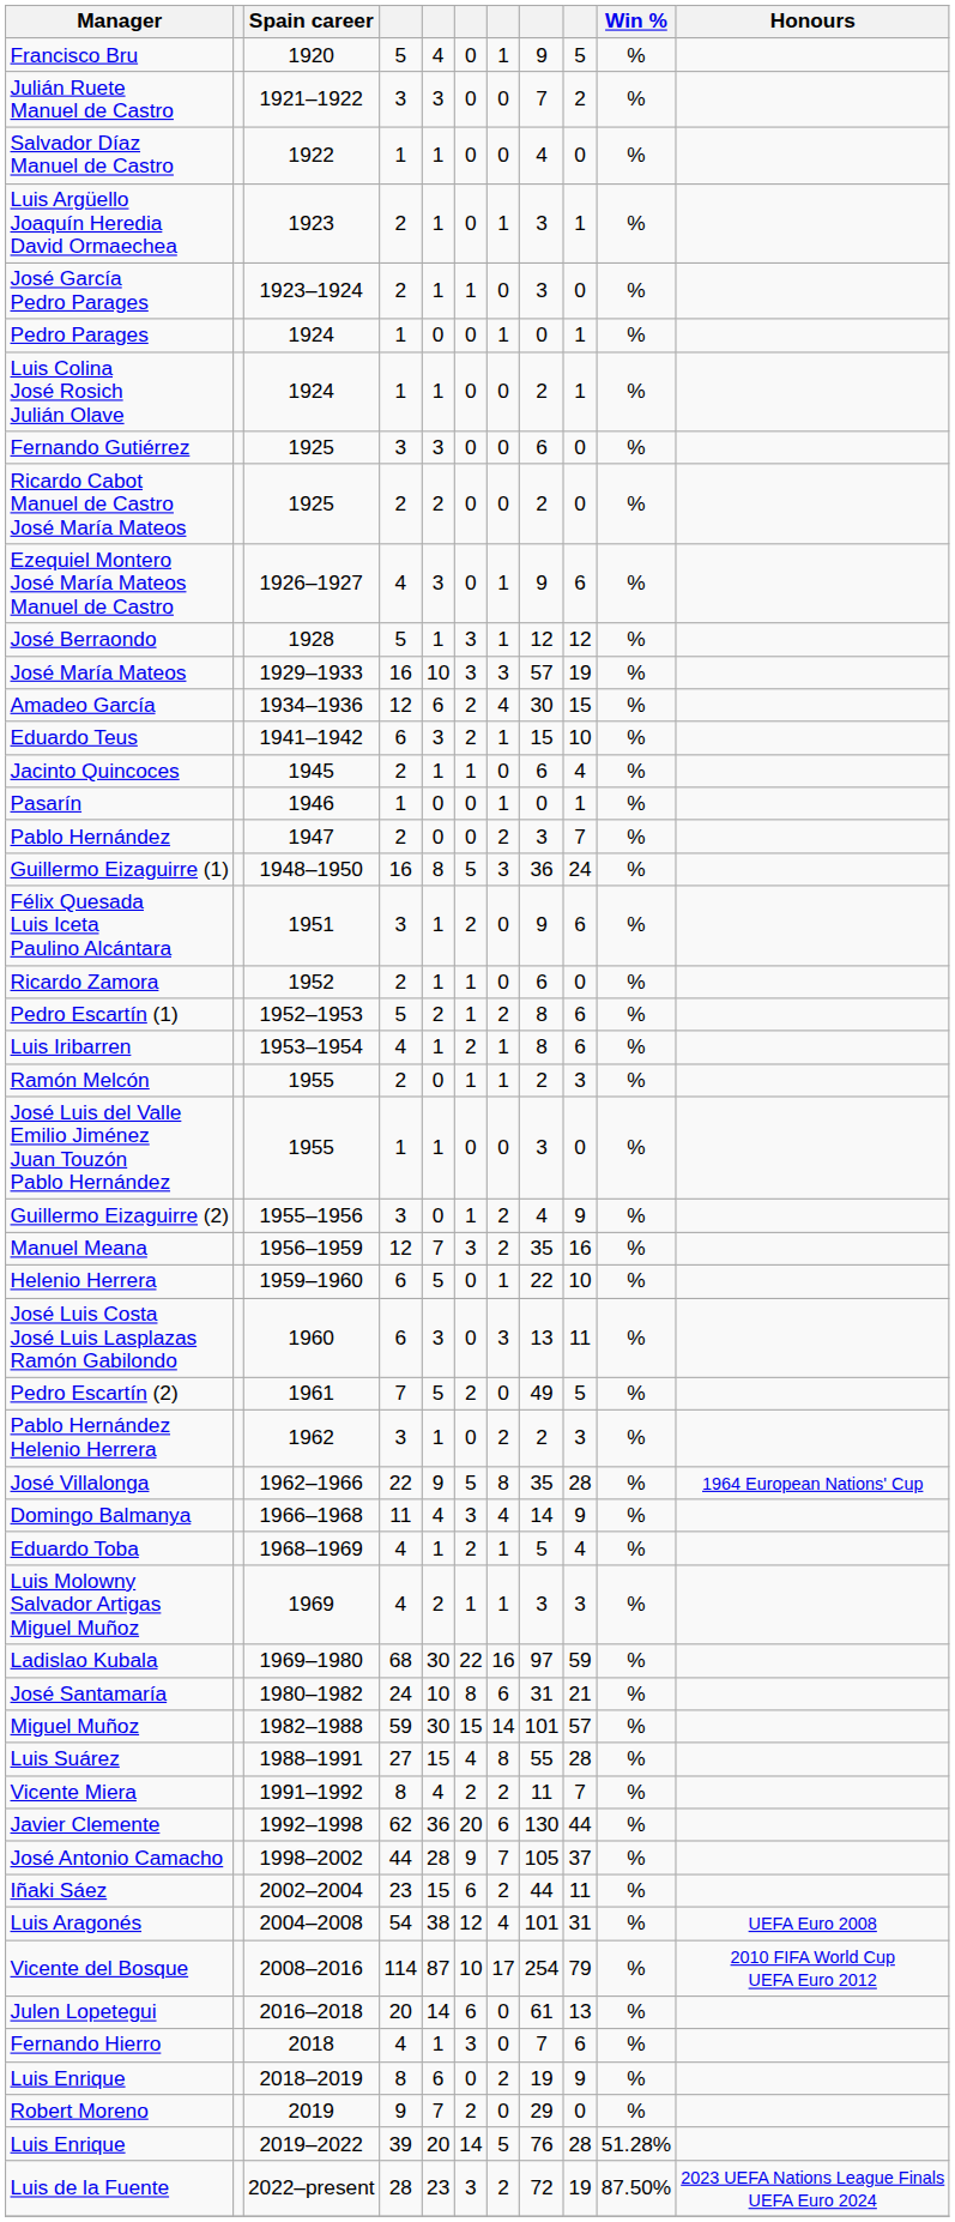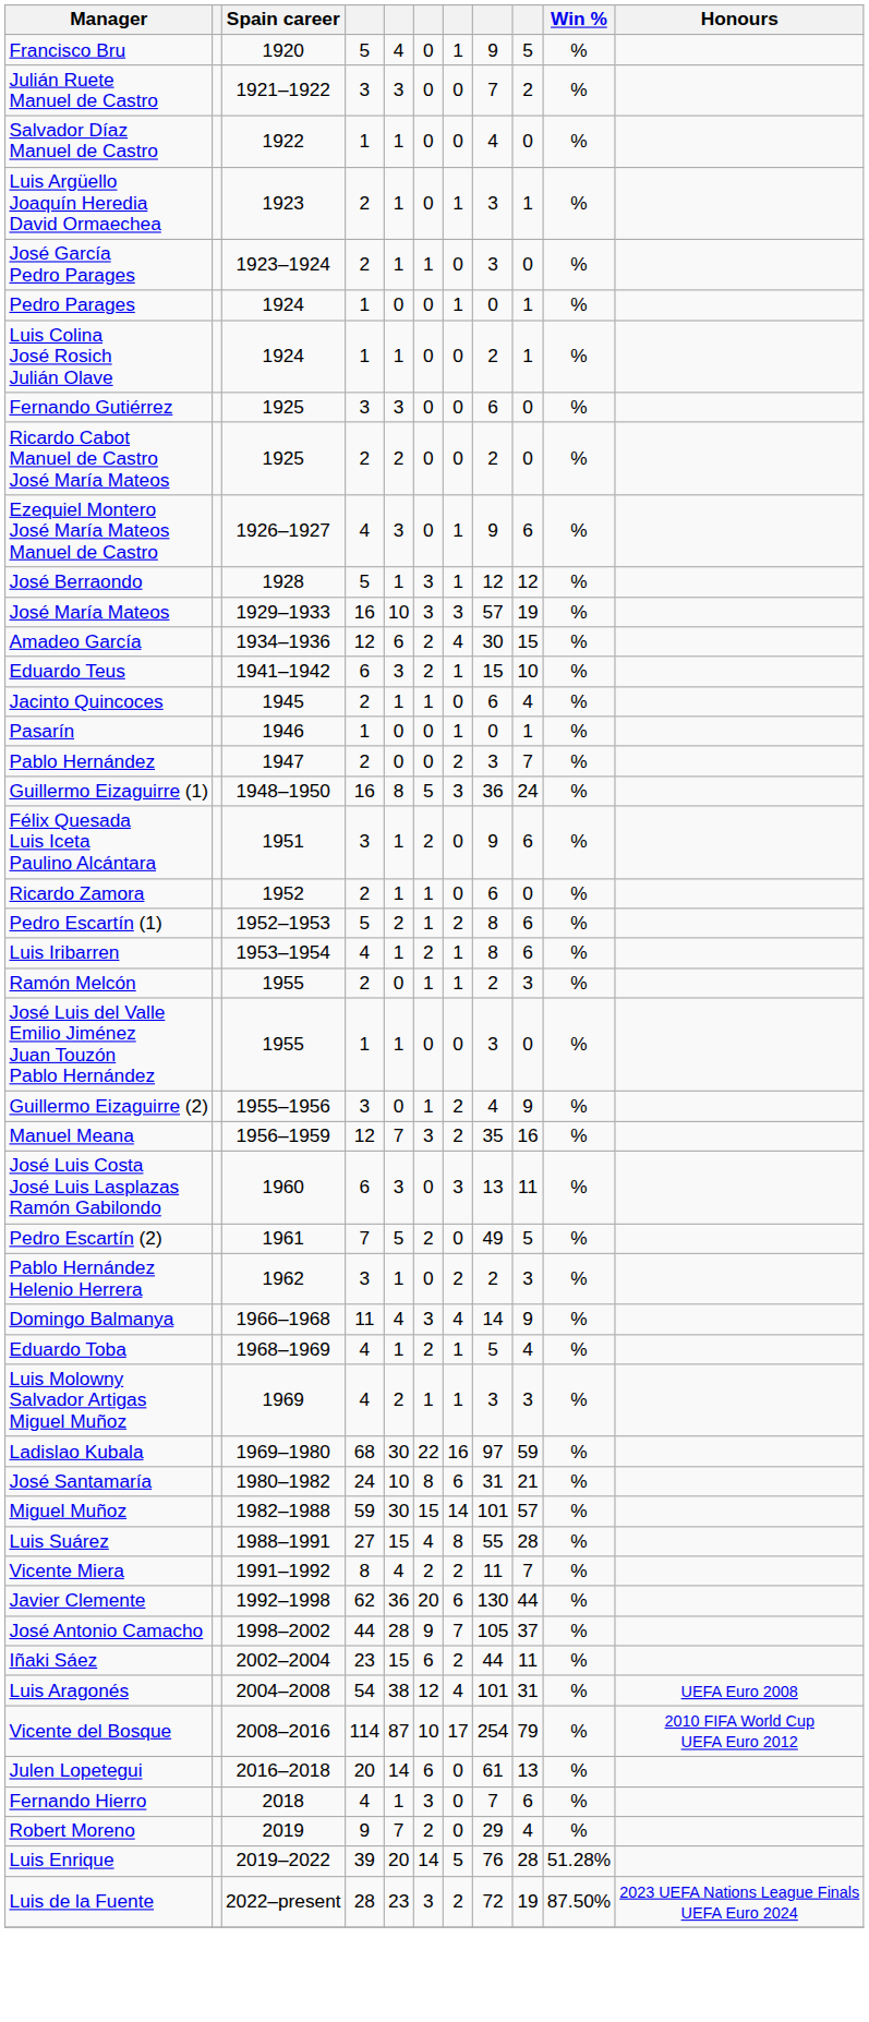- row: Helenio Herrera | 1959–1960 | 6 | 5 | 0 | 1 | 22 | 10 | %
- row: José Villalonga | 1962–1966 | 22 | 9 | 5 | 8 | 35 | 28 | % | 1964 European Nations' Cup
- row: Luis Enrique | 2018–2019 | 8 | 6 | 0 | 2 | 19 | 9 | %
Robert Moreno | column 9: 0 -> 4
